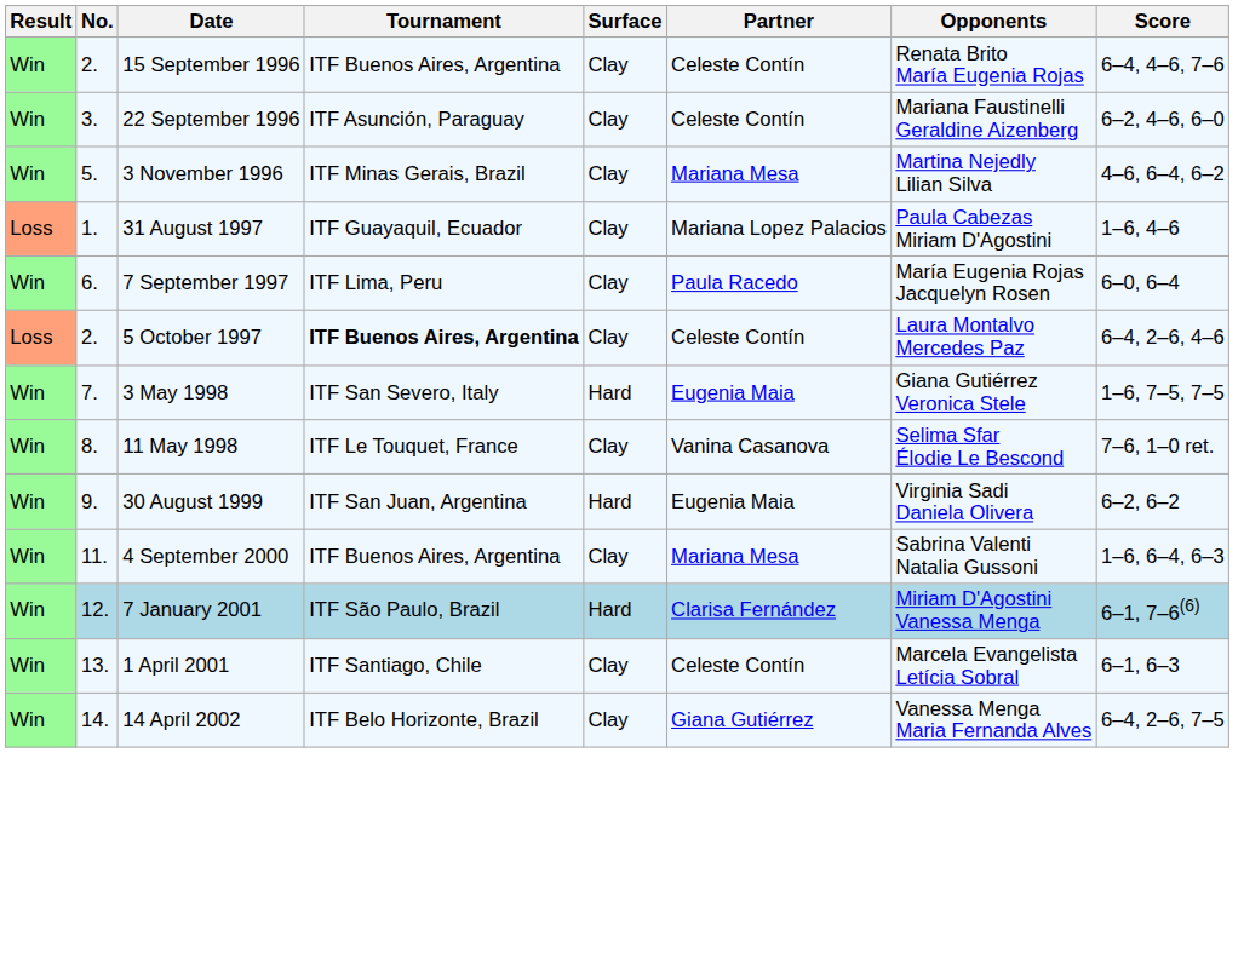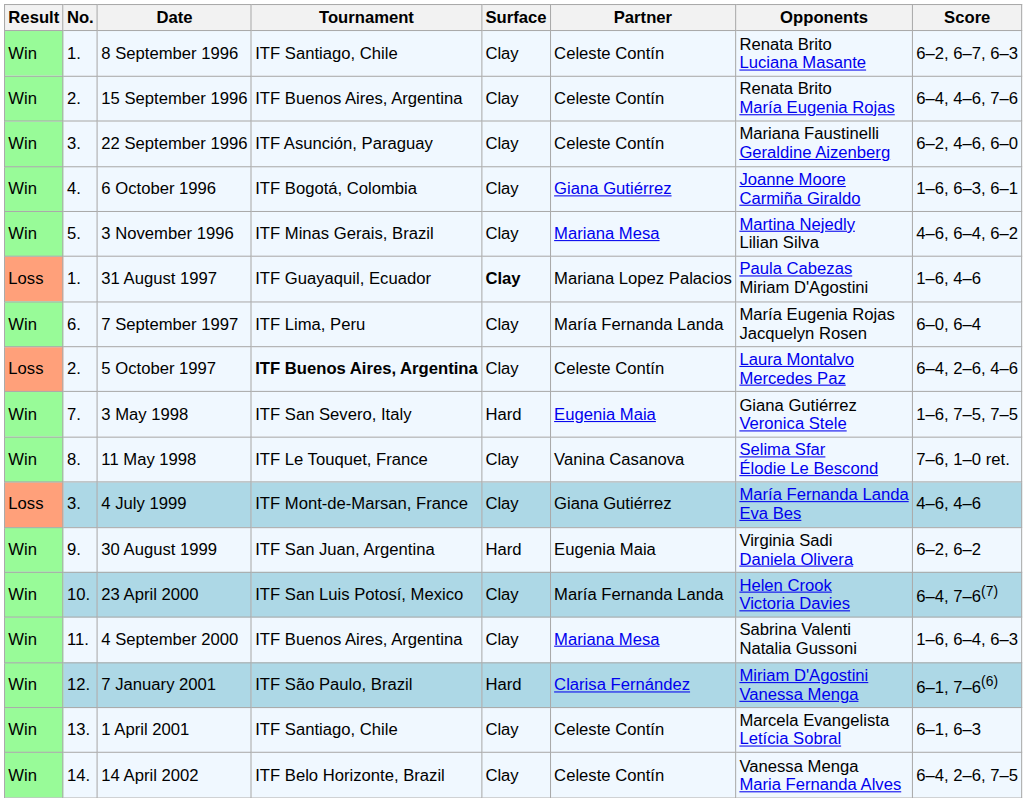+ row: Win | 1. | 8 September 1996 | ITF Santiago, Chile | Clay | Celeste Contín | Renata Brito Luciana Masante | 6–2, 6–7, 6–3
+ row: Win | 4. | 6 October 1996 | ITF Bogotá, Colombia | Clay | Giana Gutiérrez | Joanne Moore Carmiña Giraldo | 1–6, 6–3, 6–1
31 August 1997 | Surface: normal -> bold
7 September 1997 | Partner: Paula Racedo -> María Fernanda Landa
+ row: Loss | 3. | 4 July 1999 | ITF Mont-de-Marsan, France | Clay | Giana Gutiérrez | María Fernanda Landa Eva Bes | 4–6, 4–6
+ row: Win | 10. | 23 April 2000 | ITF San Luis Potosí, Mexico | Clay | María Fernanda Landa | Helen Crook Victoria Davies | 6–4, 7–6(7)
14 April 2002 | Partner: Giana Gutiérrez -> Celeste Contín
